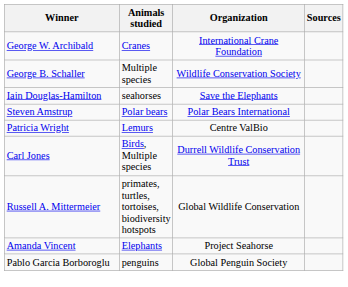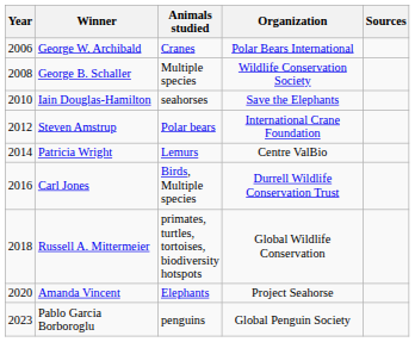+ column: Year | 2006 | 2008 | 2010 | 2012 | 2014 | 2016 | 2018 | 2020 | 2023
George W. Archibald | Organization: International Crane Foundation -> Polar Bears International
Steven Amstrup | Organization: Polar Bears International -> International Crane Foundation
